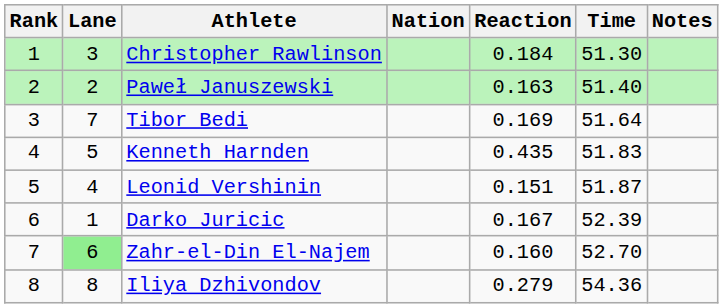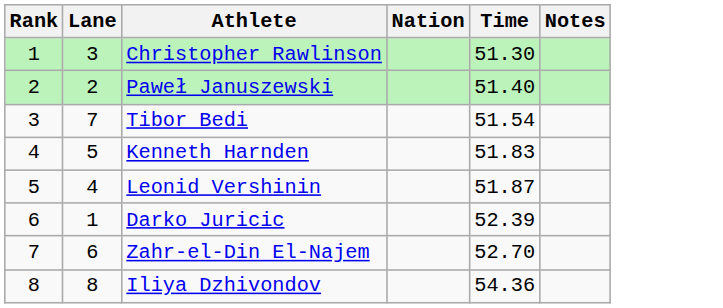- column: Reaction | 0.184 | 0.163 | 0.169 | 0.435 | 0.151 | 0.167 | 0.160 | 0.279
Tibor Bedi | Time: 51.64 -> 51.54
Zahr-el-Din El-Najem | Lane: lightgreen background -> no background
